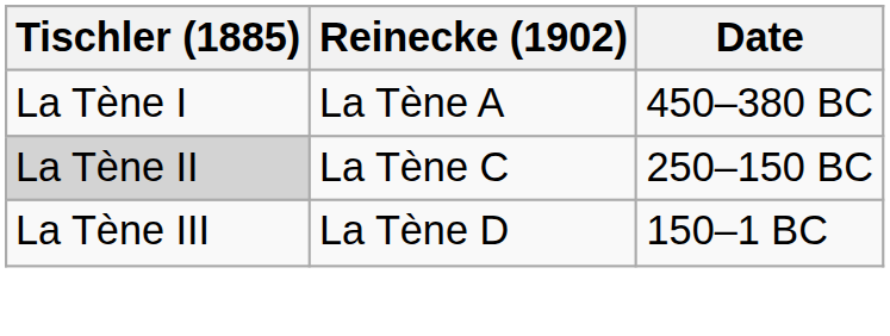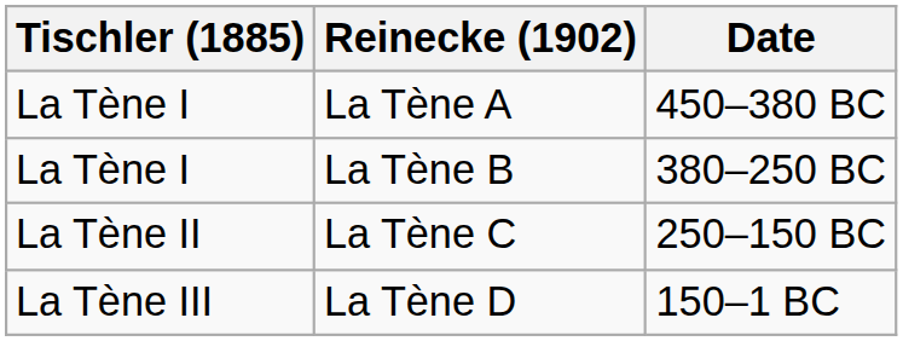+ row: La Tène I | La Tène B | 380–250 BC
La Tène C | Tischler (1885): lightgrey background -> no background
